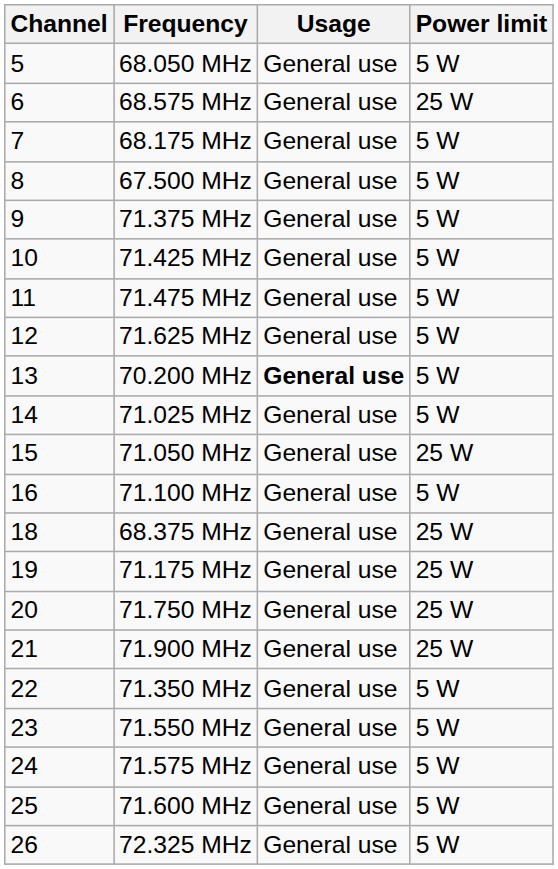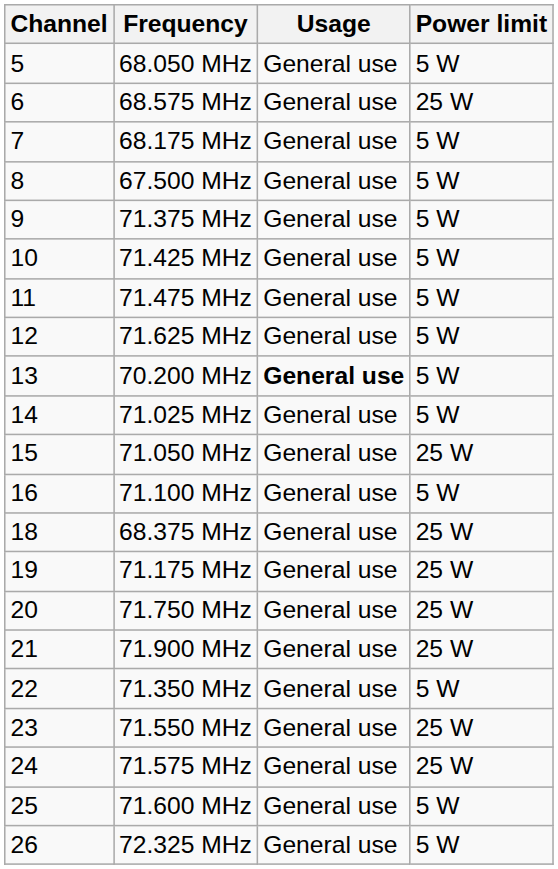71.550 MHz | Power limit: 5 W -> 25 W
71.575 MHz | Power limit: 5 W -> 25 W
